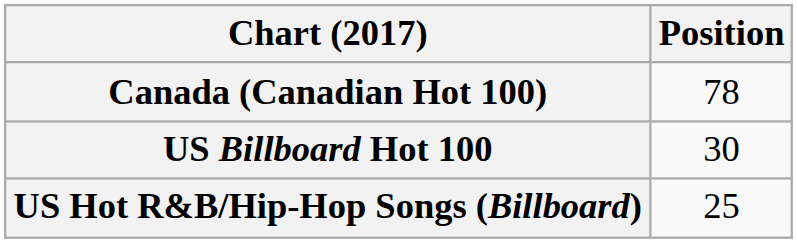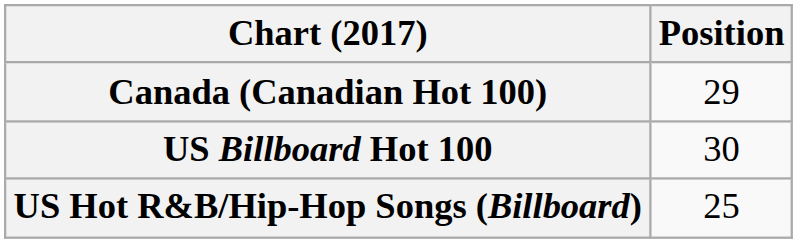Canada (Canadian Hot 100) | Position: 78 -> 29
